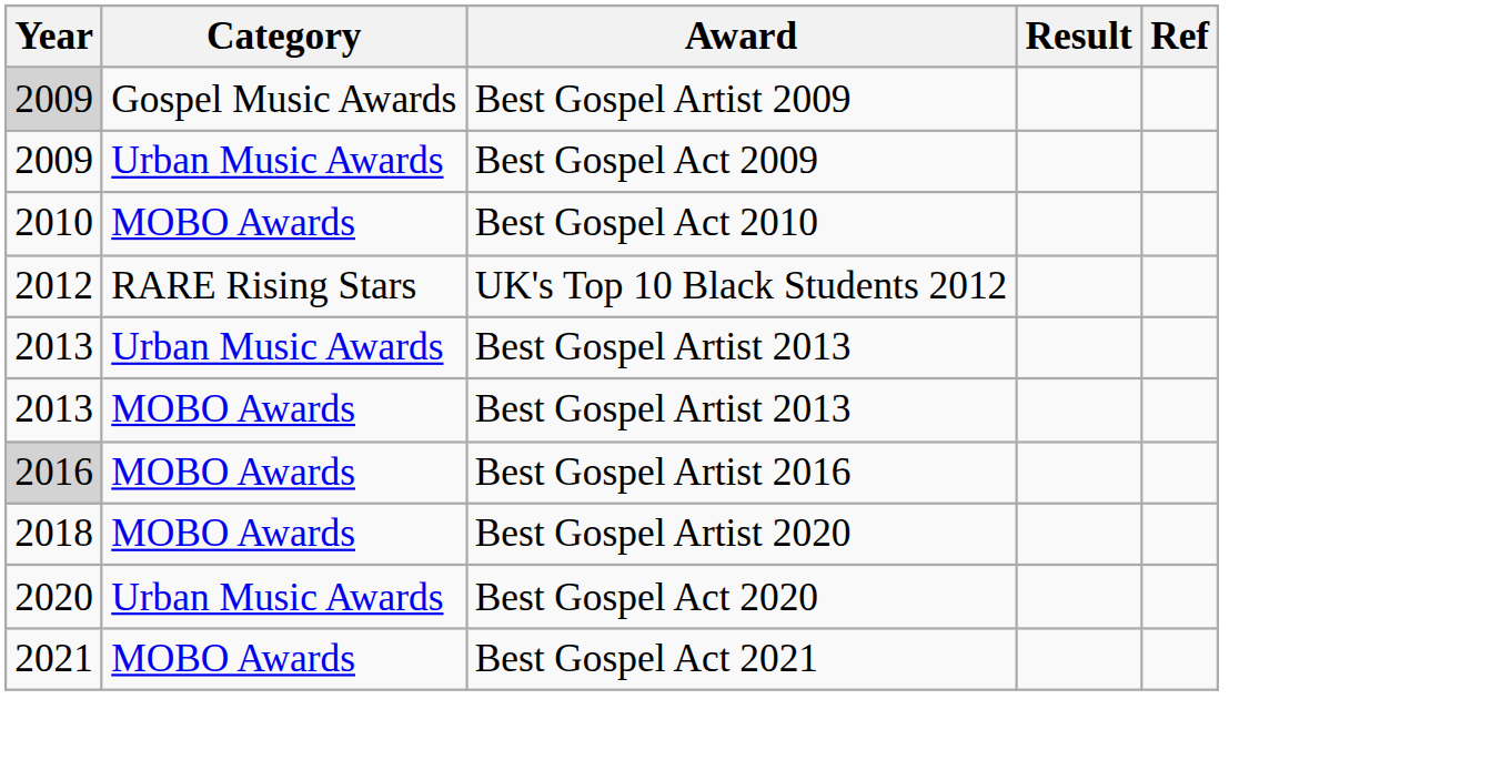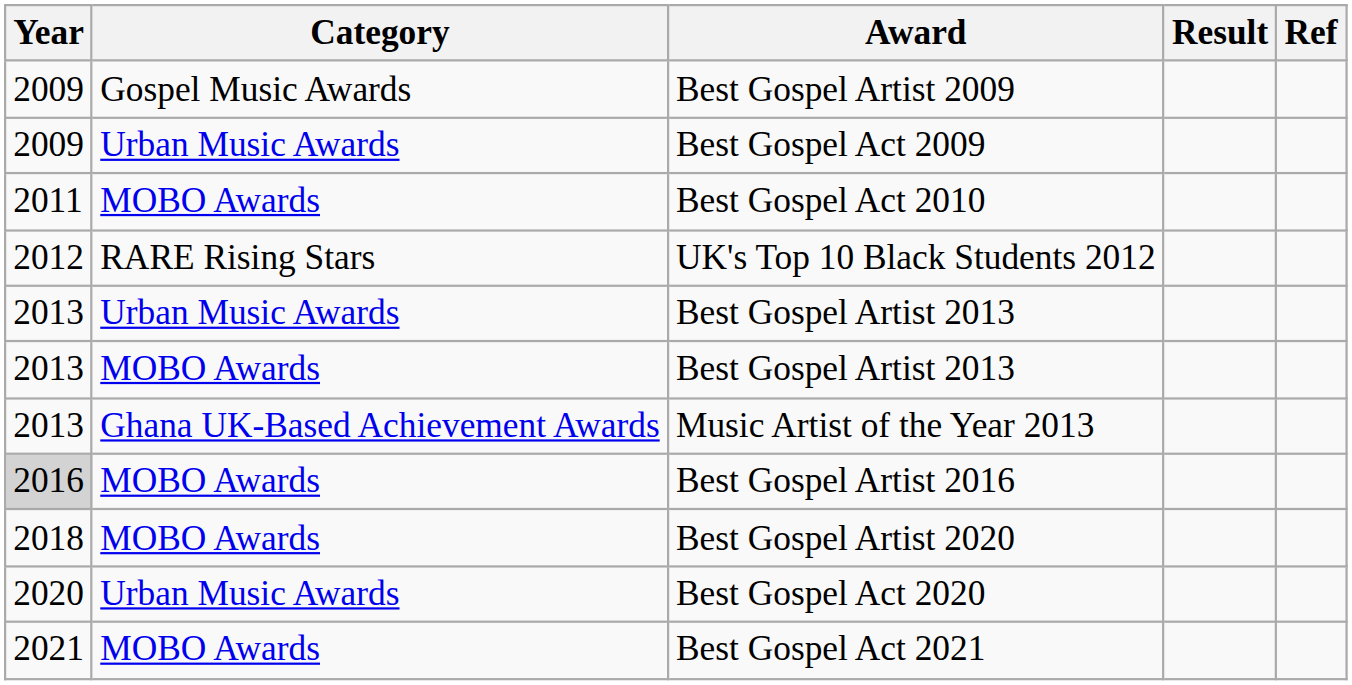Best Gospel Artist 2009 | Year: lightgrey background -> no background
Best Gospel Act 2010 | Year: 2010 -> 2011
+ row: 2013 | Ghana UK-Based Achievement Awards | Music Artist of the Year 2013
